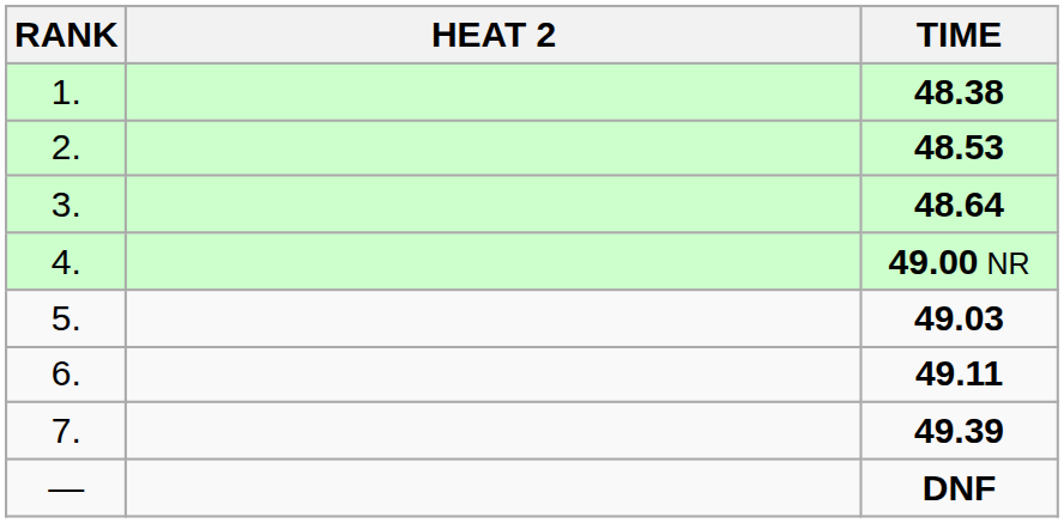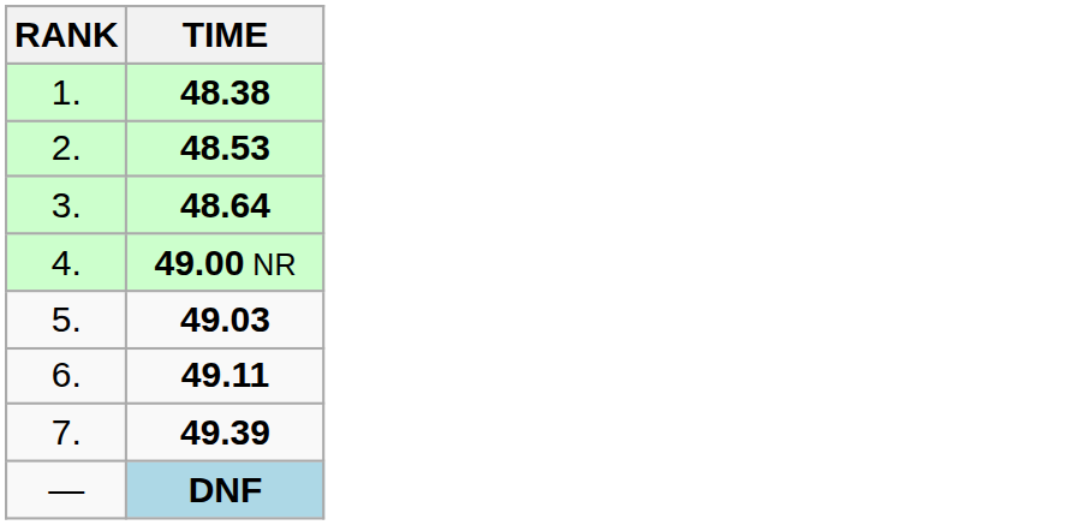- column: HEAT 2
— | TIME: no background -> lightblue background
